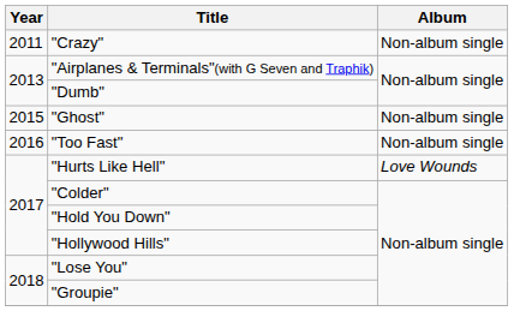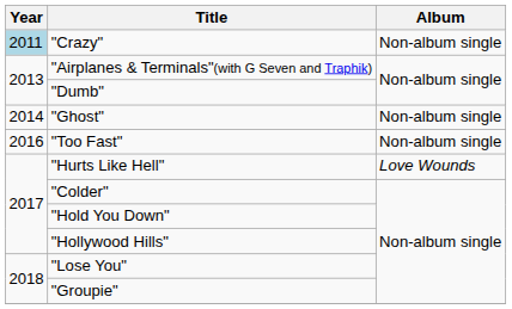"Crazy" | Year: no background -> lightblue background
"Ghost" | Year: 2015 -> 2014
